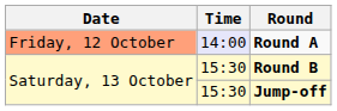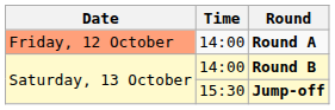Round A | Time: lavender background -> no background
Round B | Time: 15:30 -> 14:00
